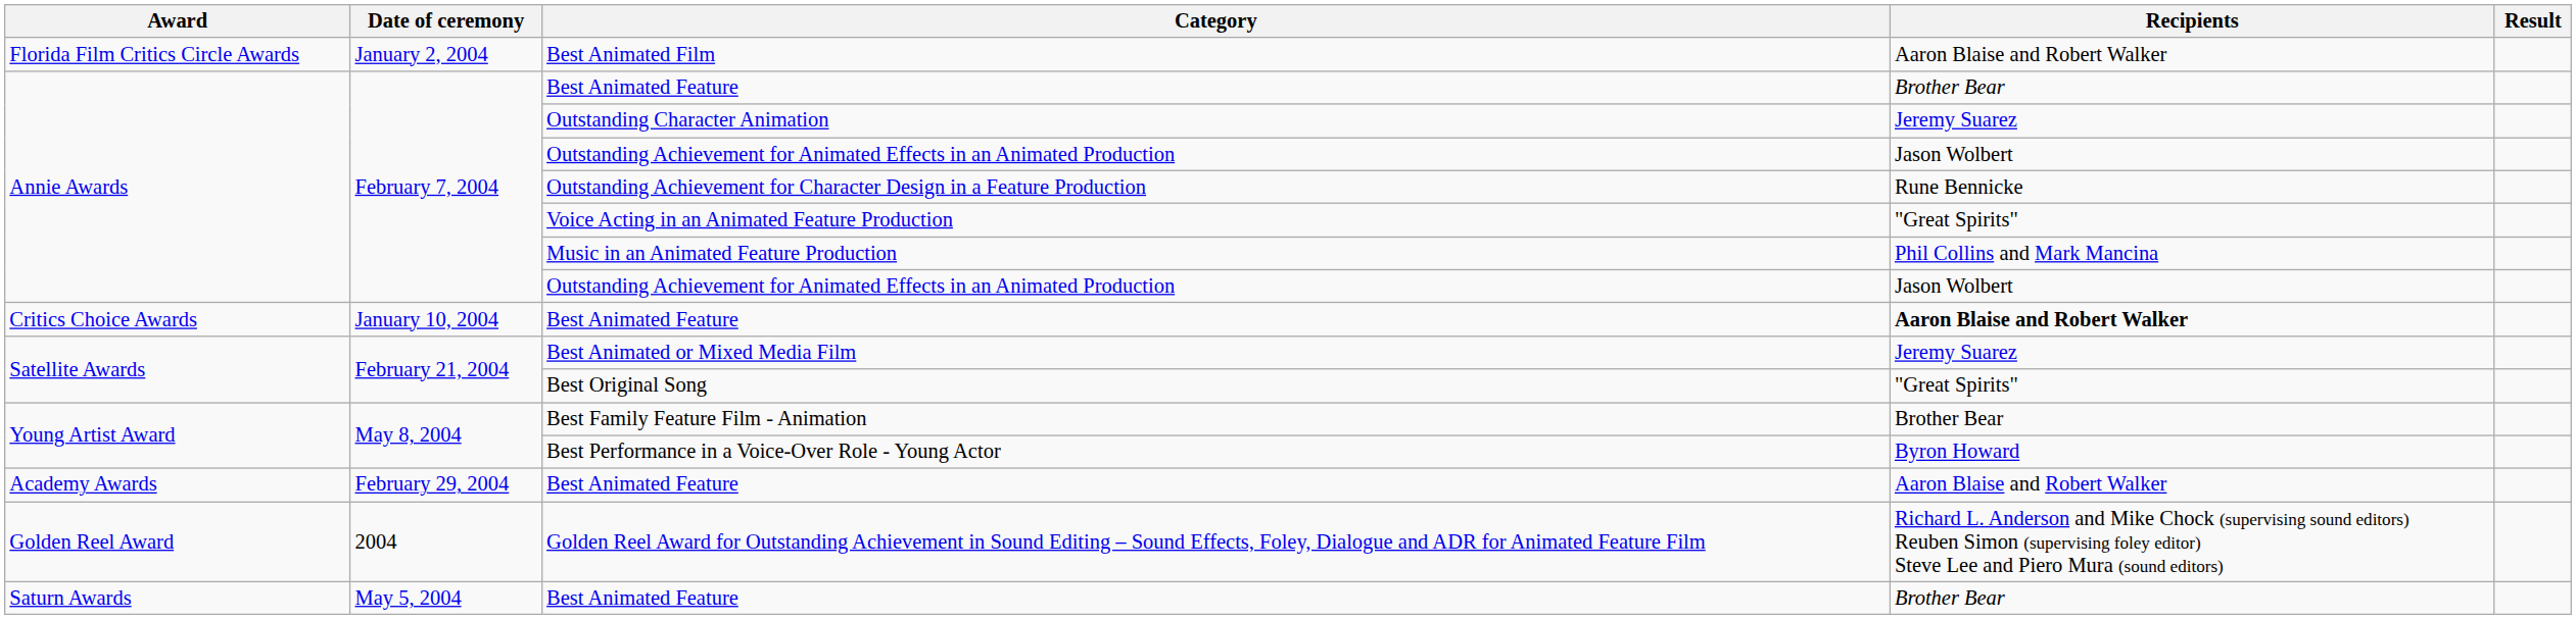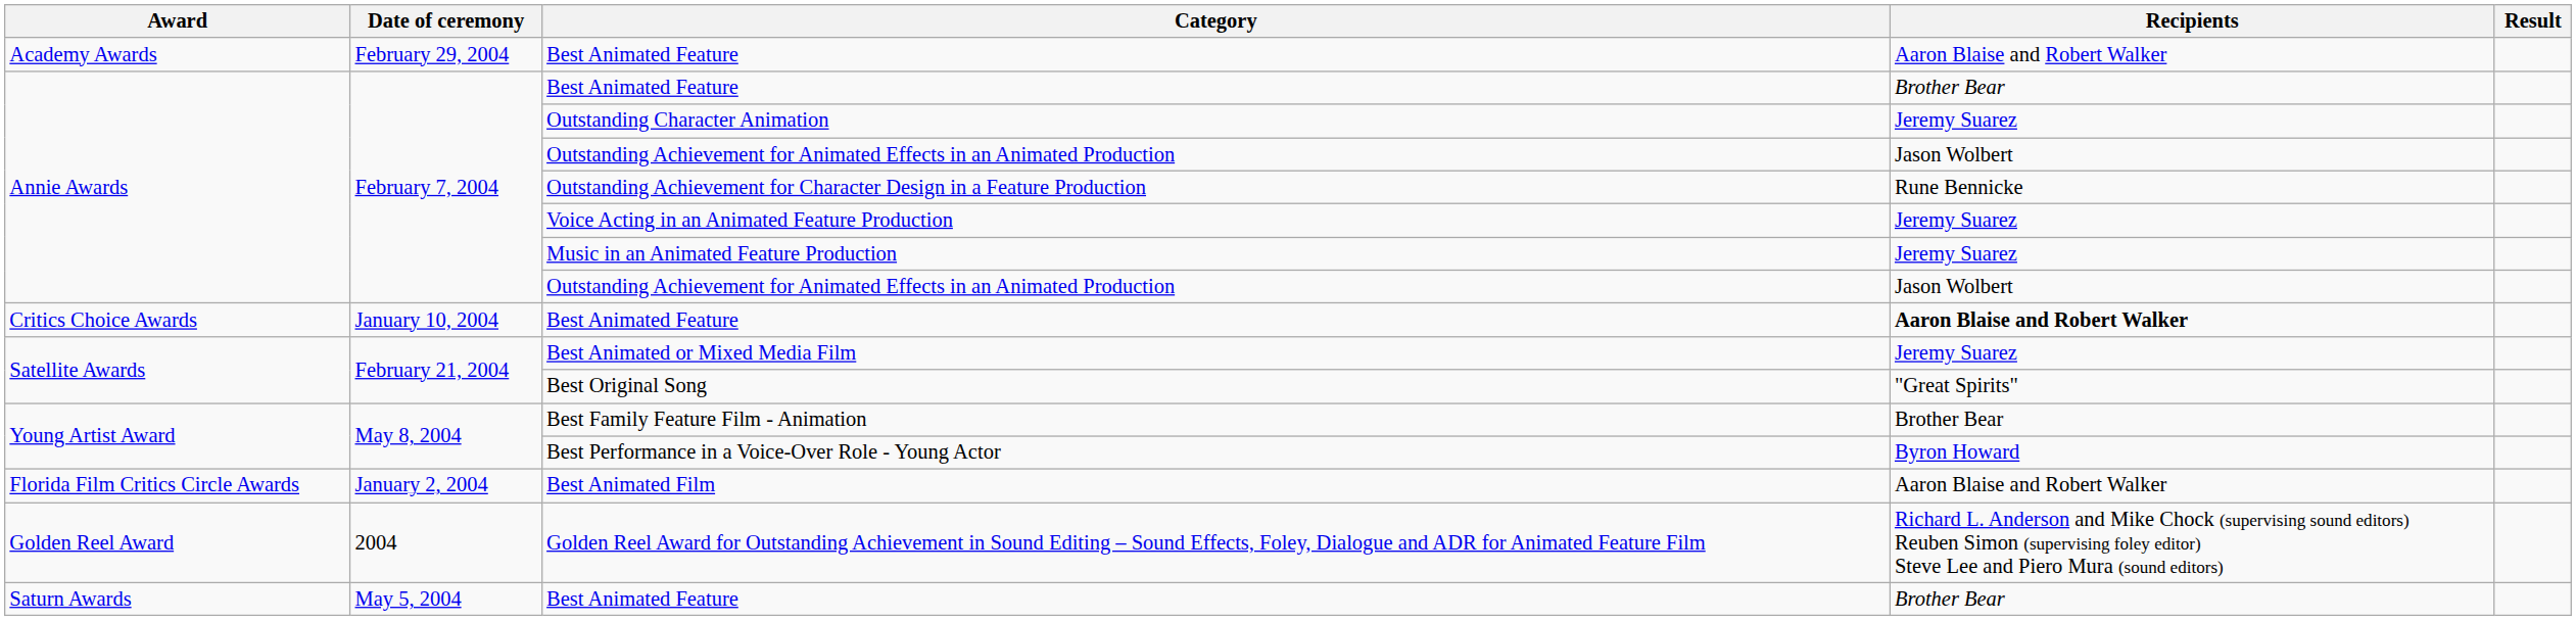rows swapped: Academy Awards / Best Animated Feature <-> Best Animated Film
Voice Acting in an Animated Feature Production | Recipients: "Great Spirits" -> Jeremy Suarez
Music in an Animated Feature Production | Recipients: Phil Collins and Mark Mancina -> Jeremy Suarez
